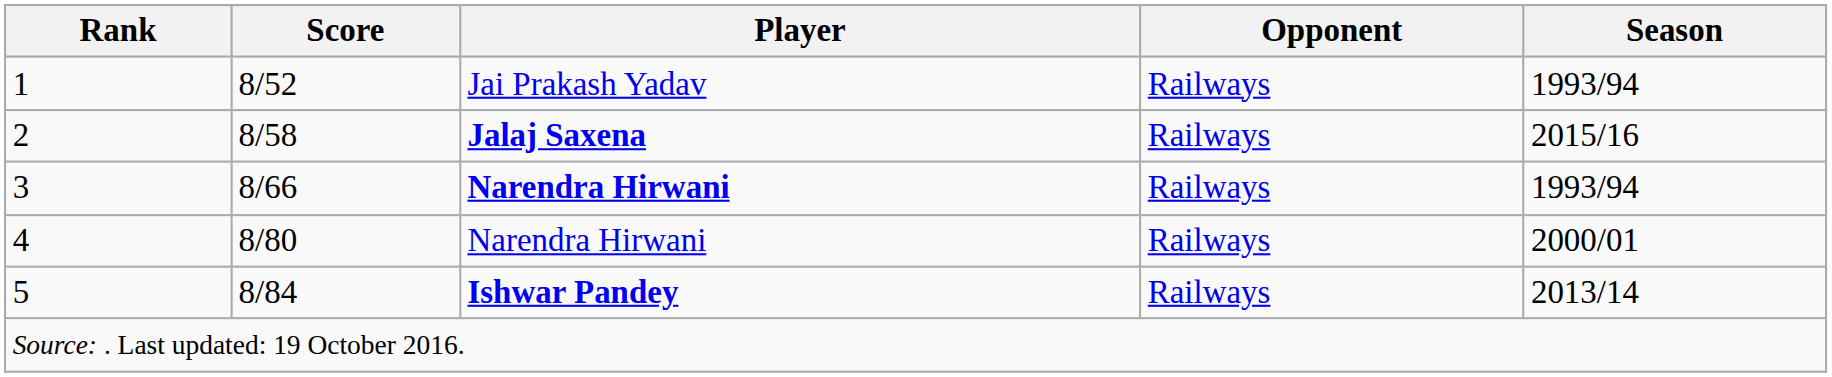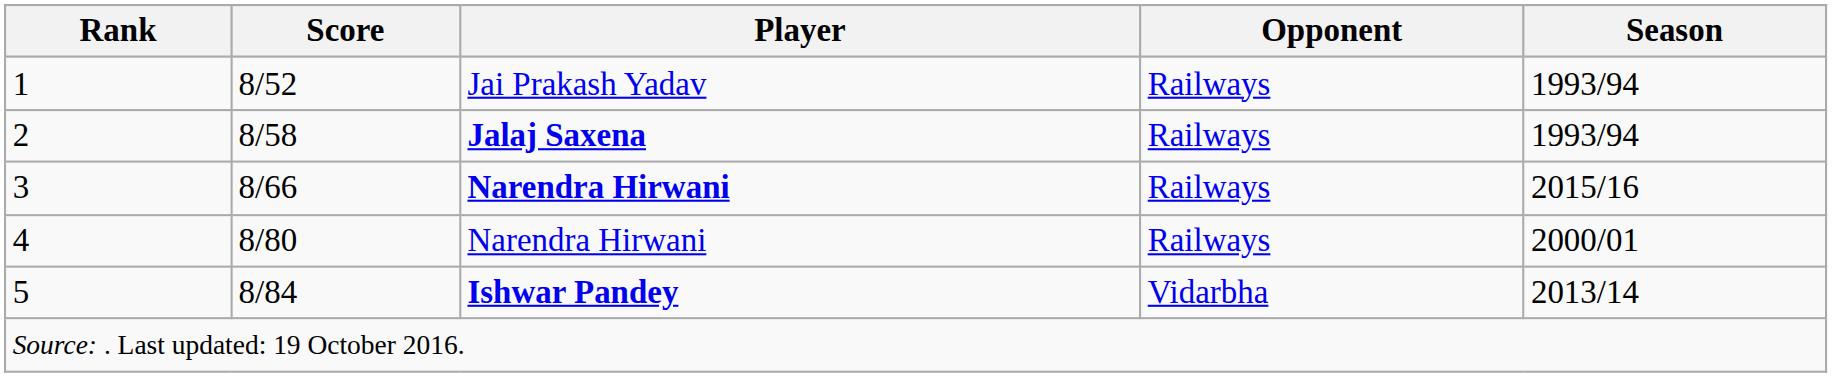2 | Season: 2015/16 -> 1993/94
3 | Season: 1993/94 -> 2015/16
5 | Opponent: Railways -> Vidarbha
